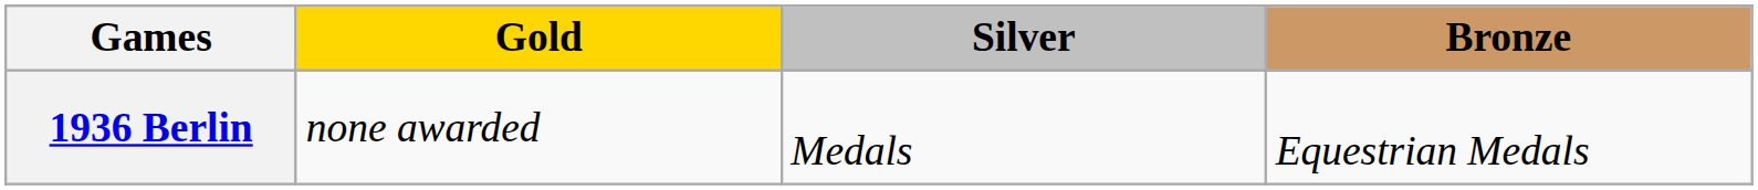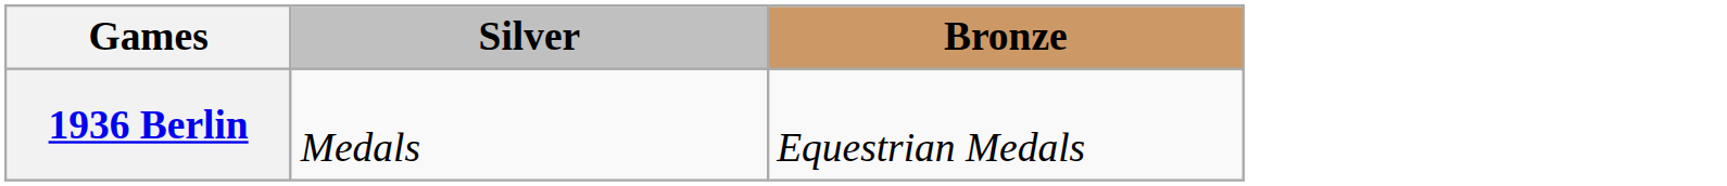- column: Gold | none awarded
